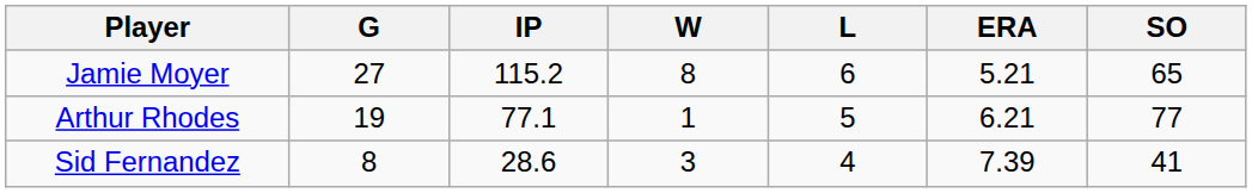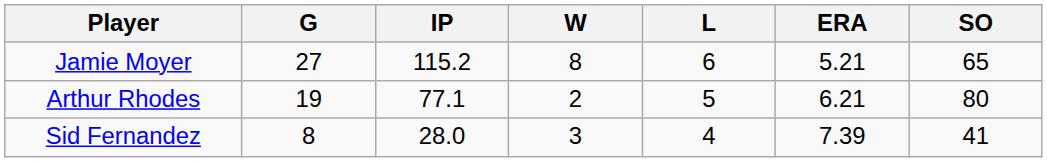Arthur Rhodes | W: 1 -> 2
Arthur Rhodes | SO: 77 -> 80
Sid Fernandez | IP: 28.6 -> 28.0
